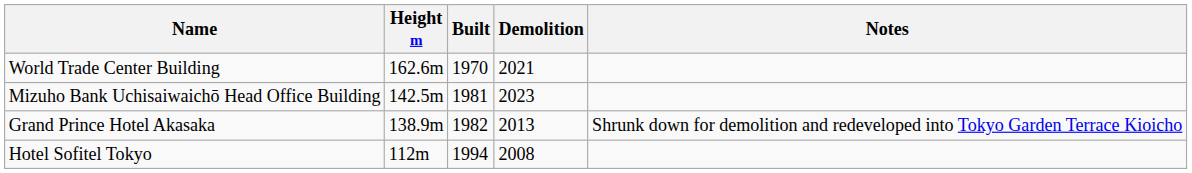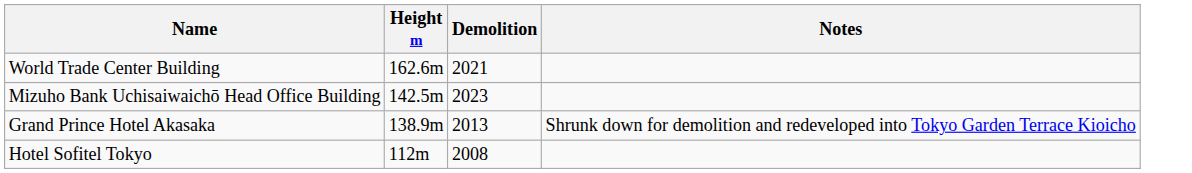- column: Built | 1970 | 1981 | 1982 | 1994
